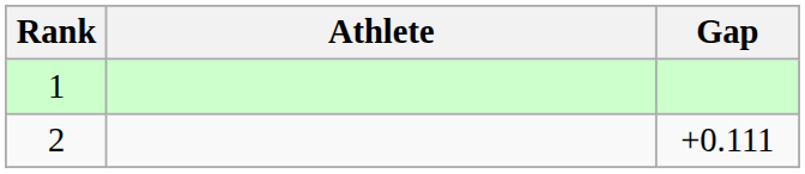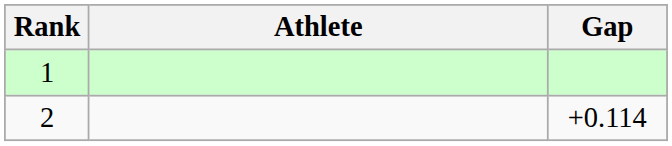2 | Gap: +0.111 -> +0.114
